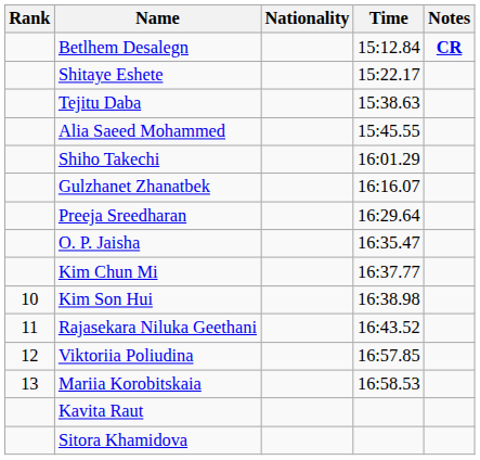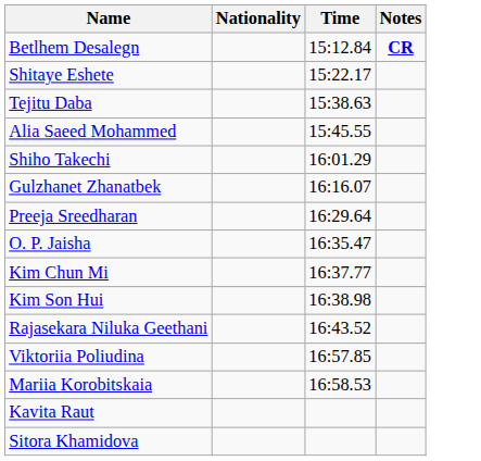- column: Rank | 10 | 11 | 12 | 13
